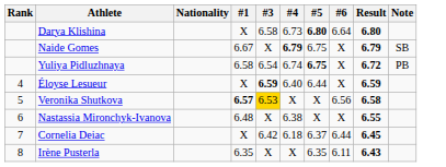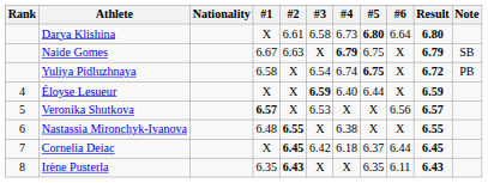+ column: #2 | 6.61 | 6.63 | X | X | X | 6.55 | 6.45 | 6.43
Veronika Shutkova | #3: gold background -> no background
Veronika Shutkova | Result: 6.58 -> 6.57
